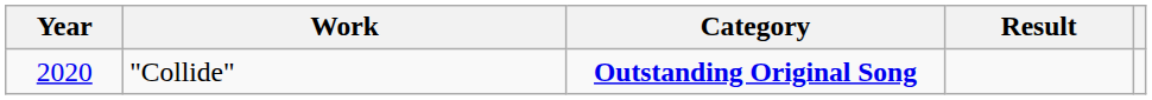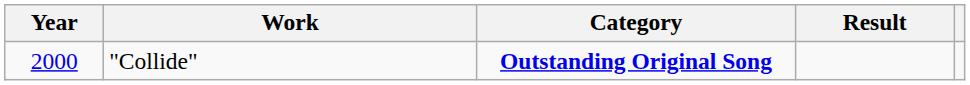"Collide" | Year: 2020 -> 2000
